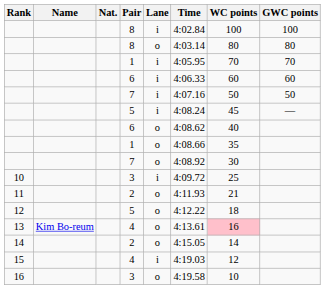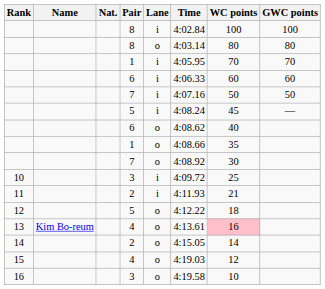11 | Lane: o -> i
15 | Lane: i -> o
